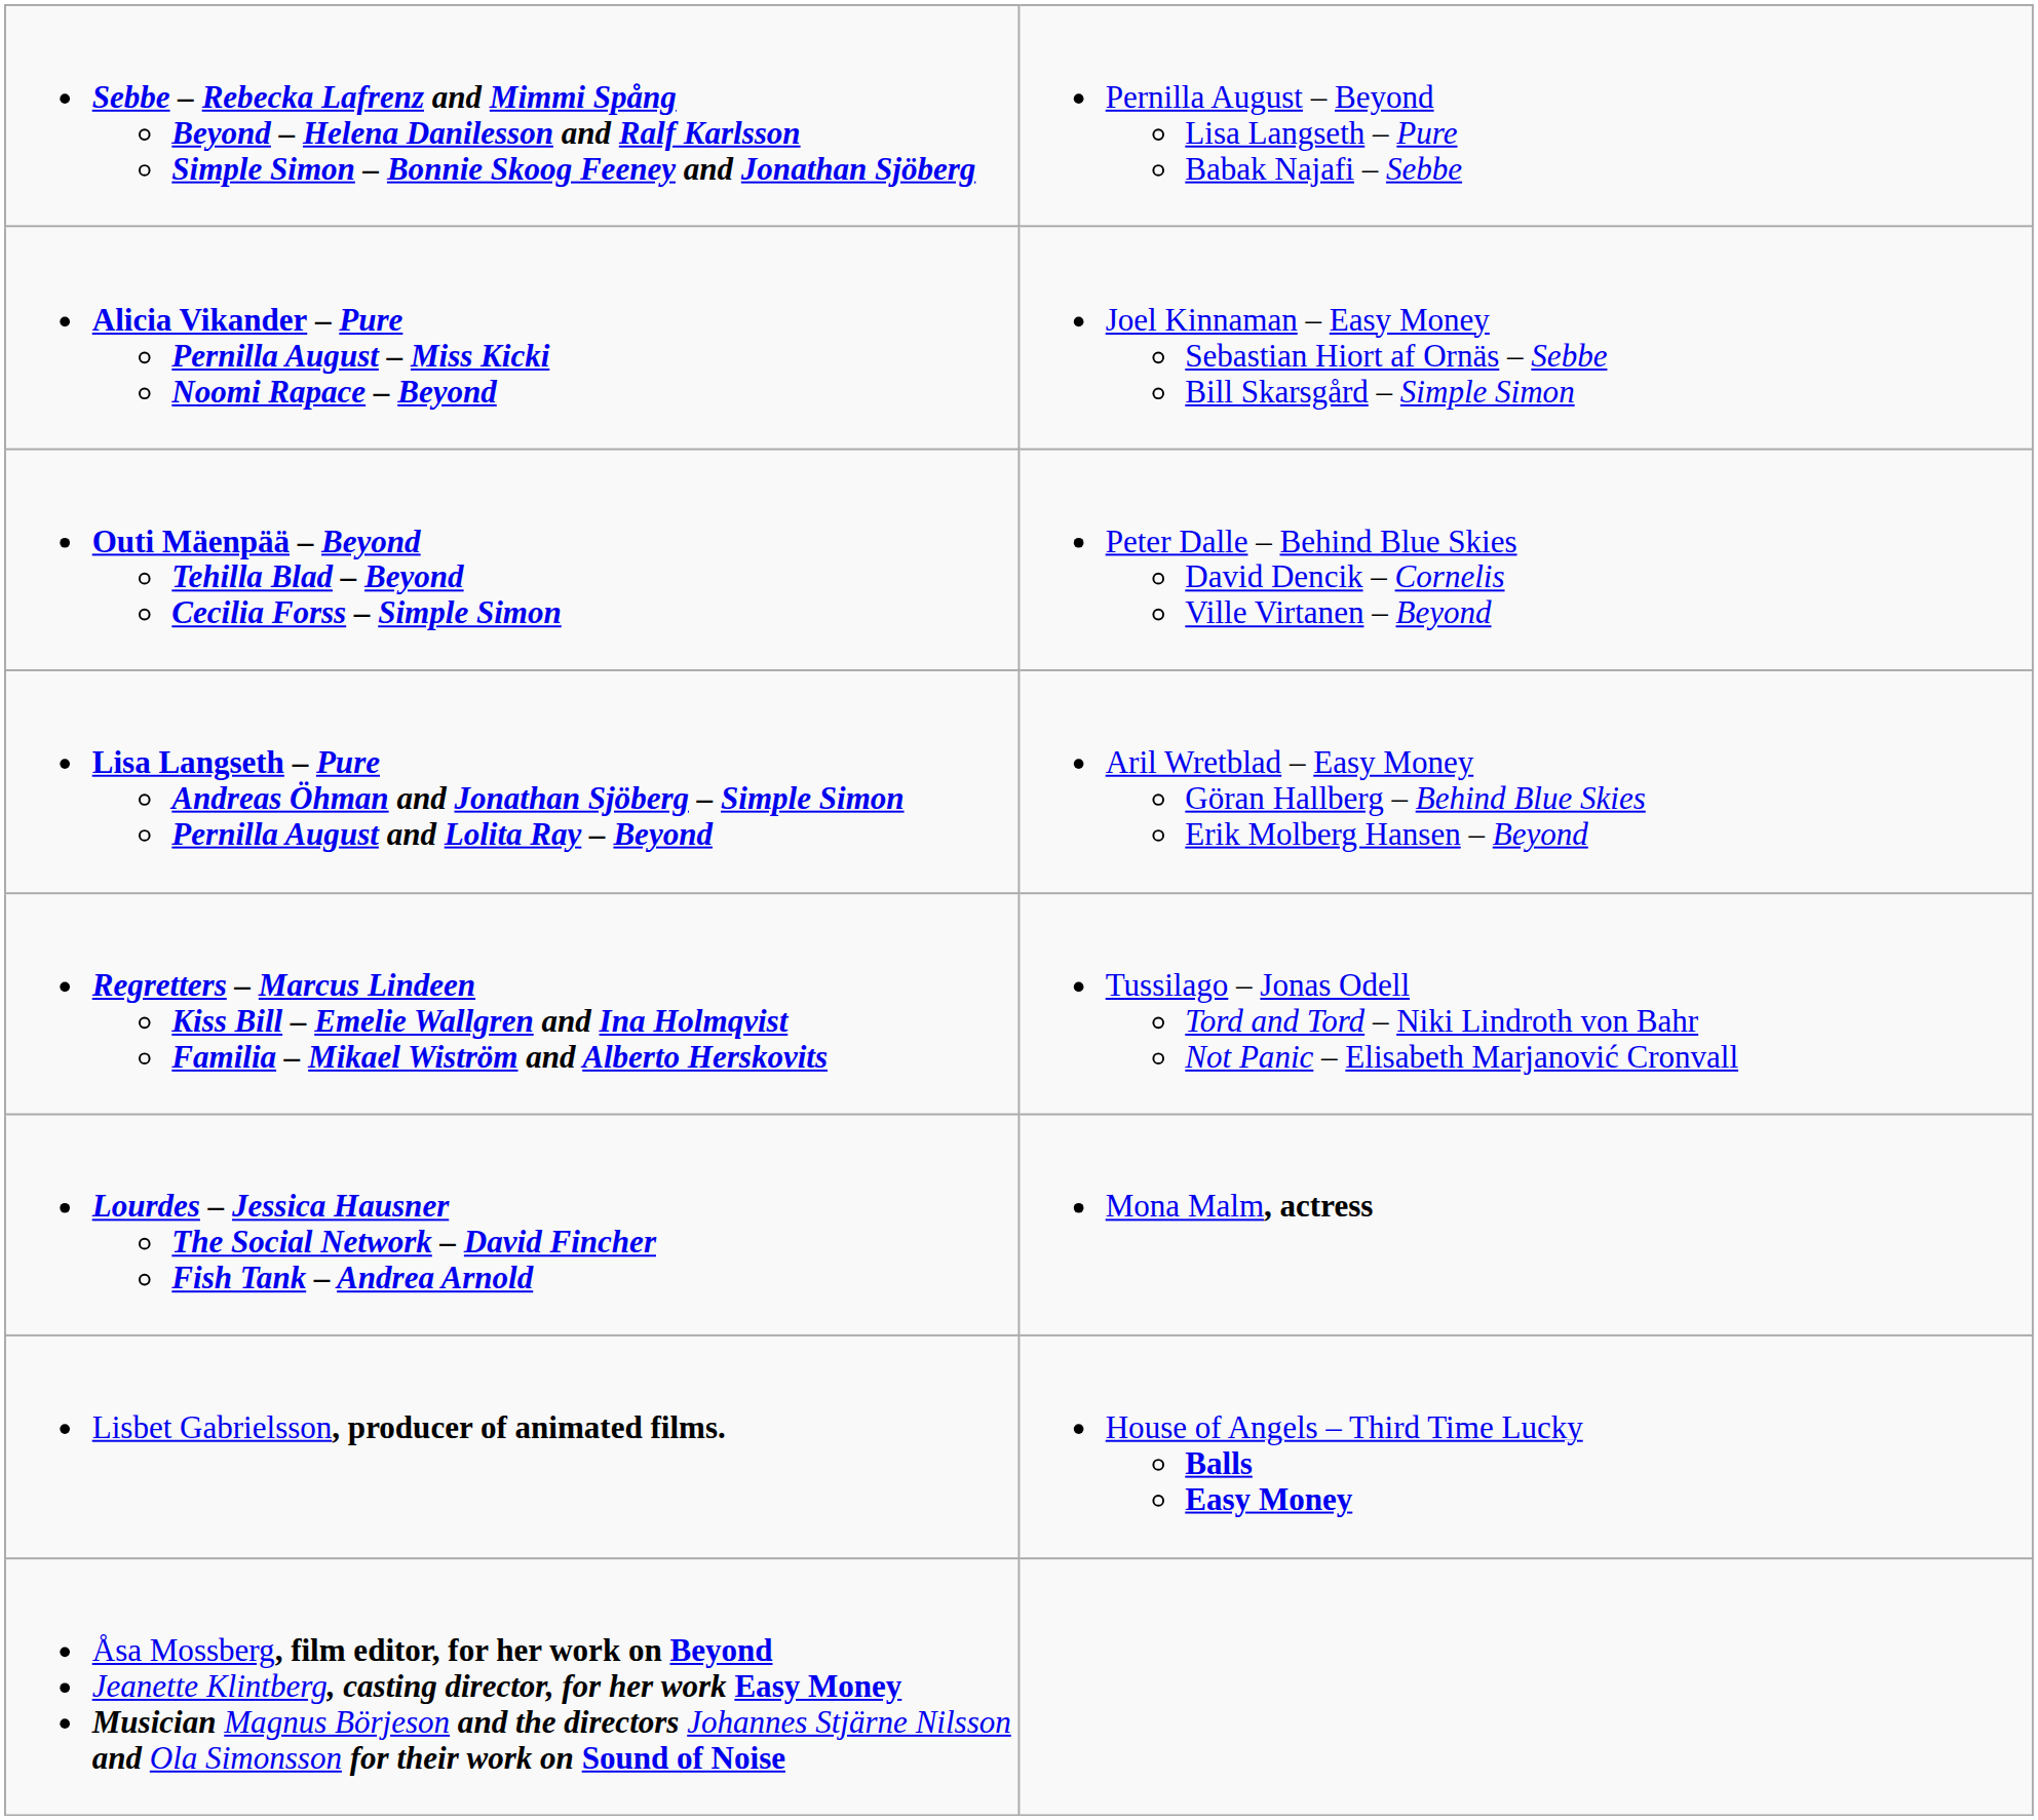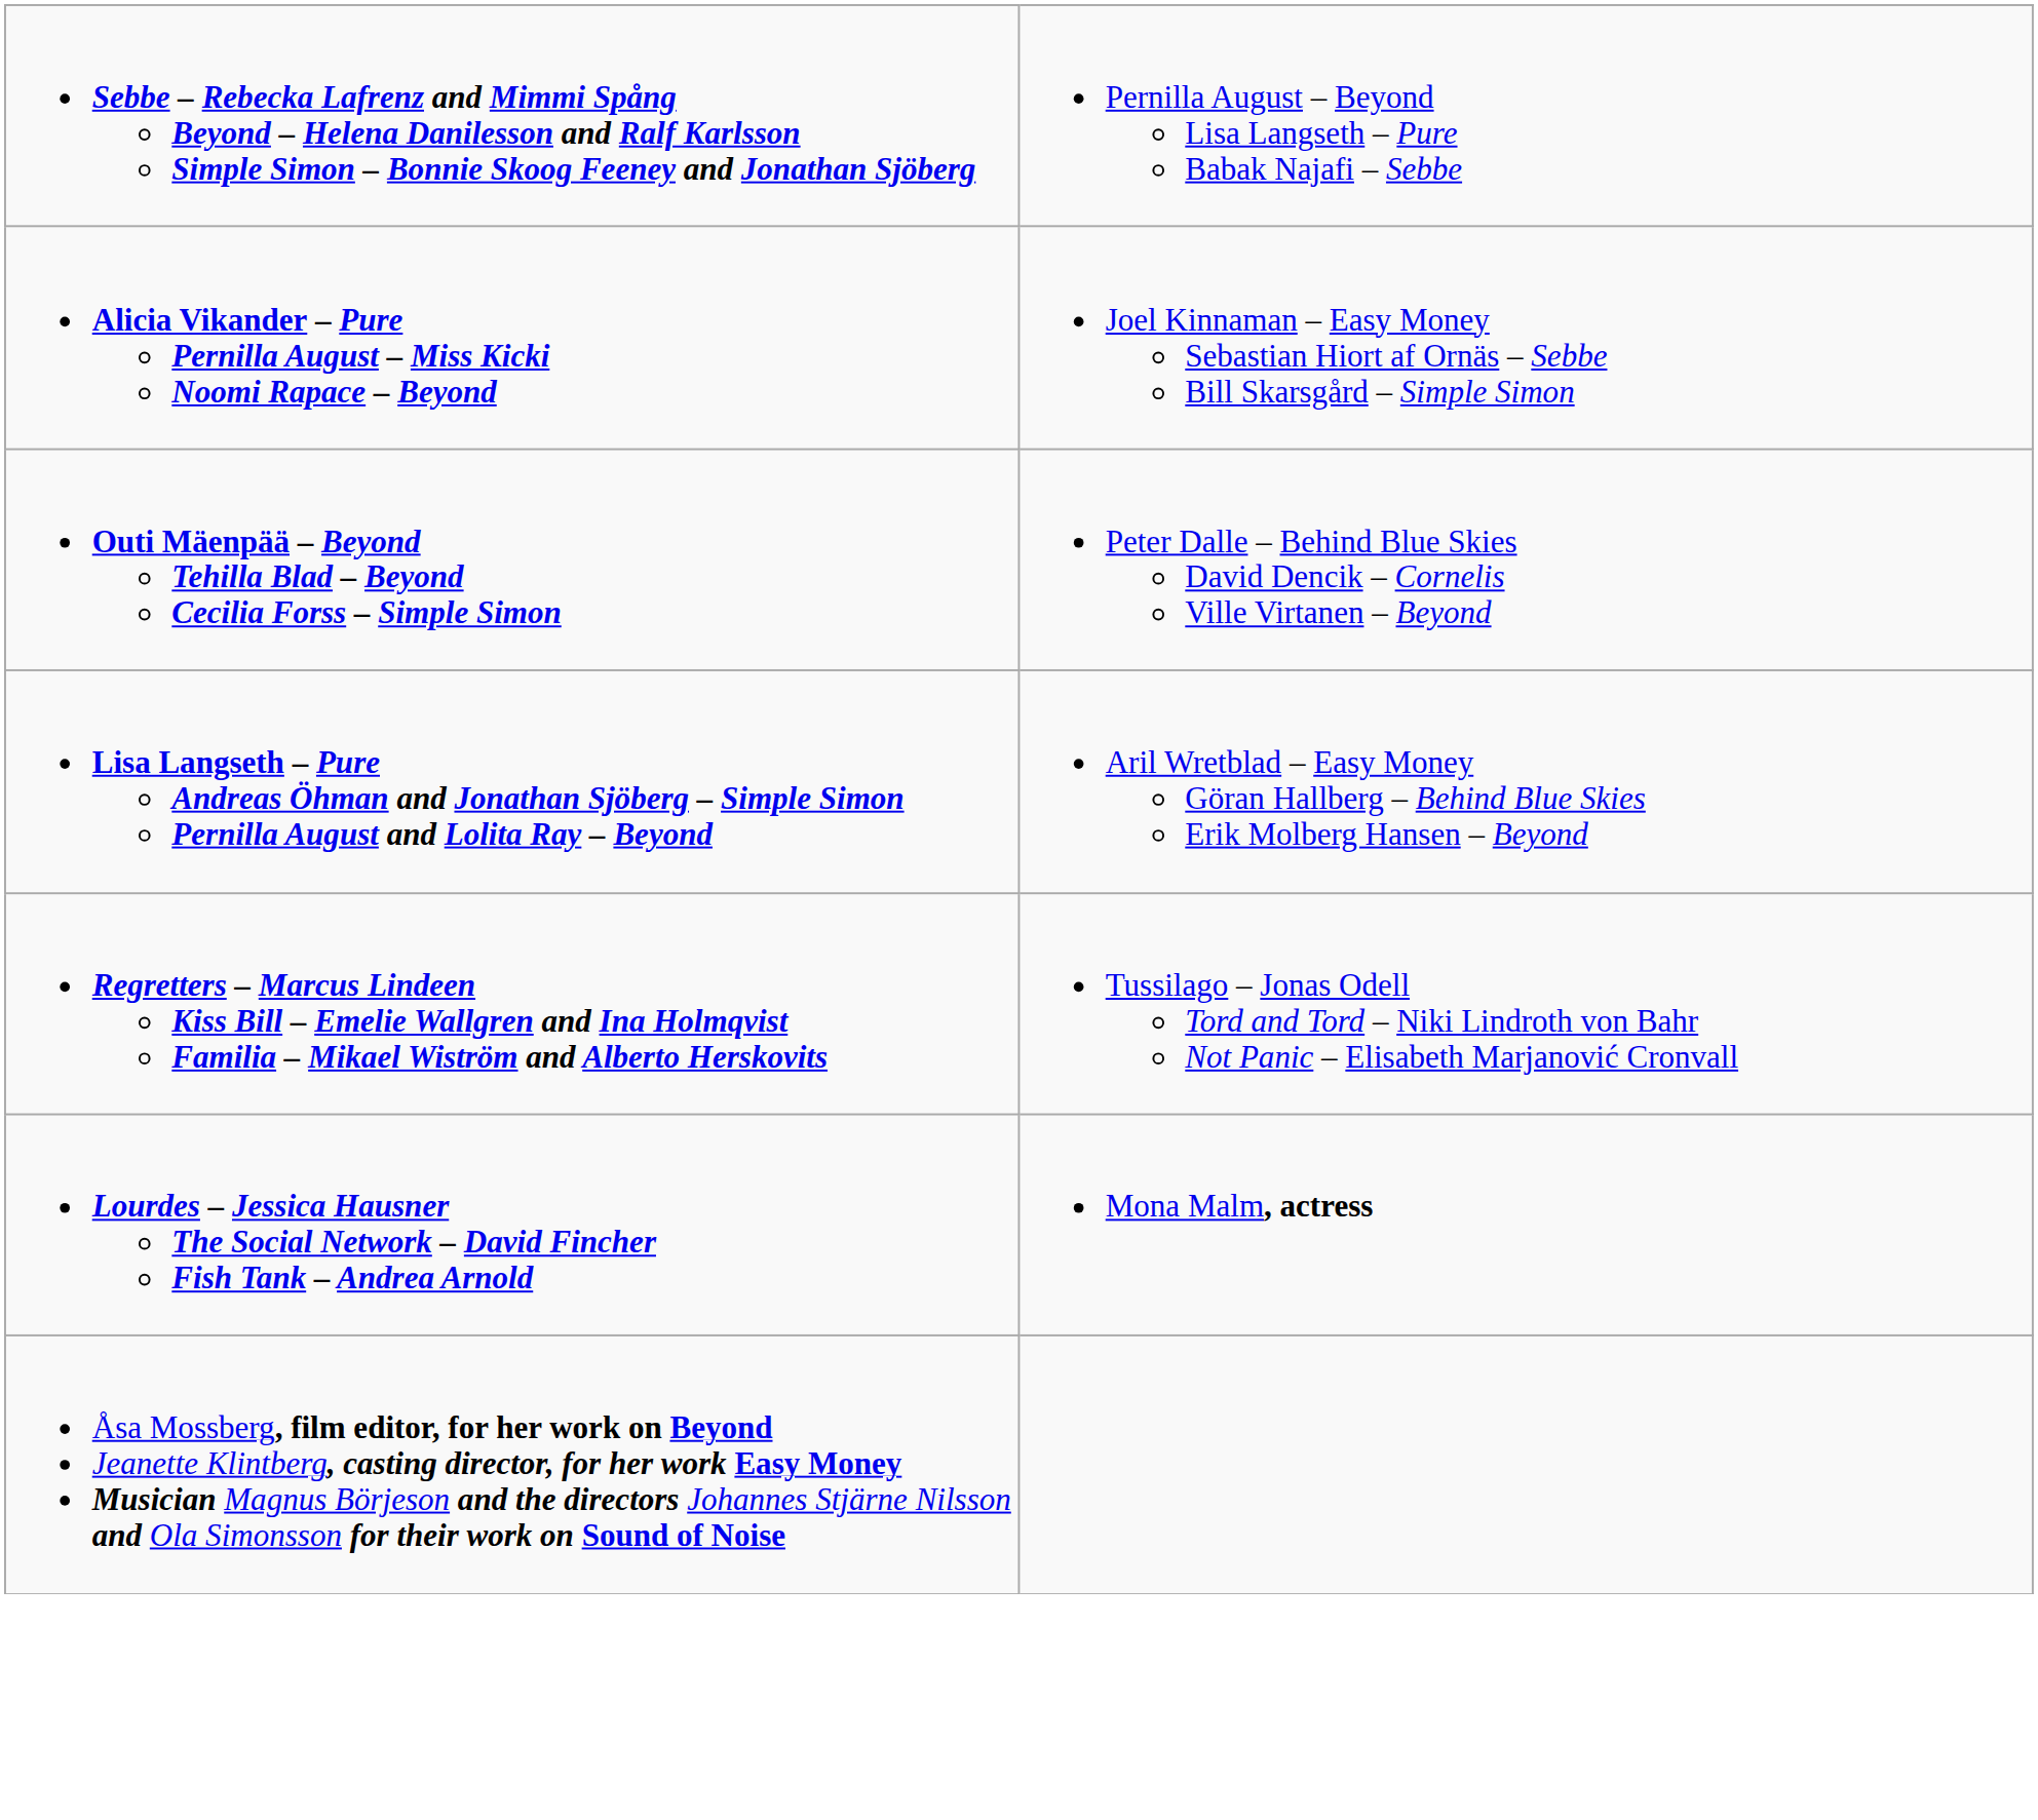- row: Lisbet Gabrielsson, producer of animated films. | House of Angels – Third Time Lucky Balls Easy Money
